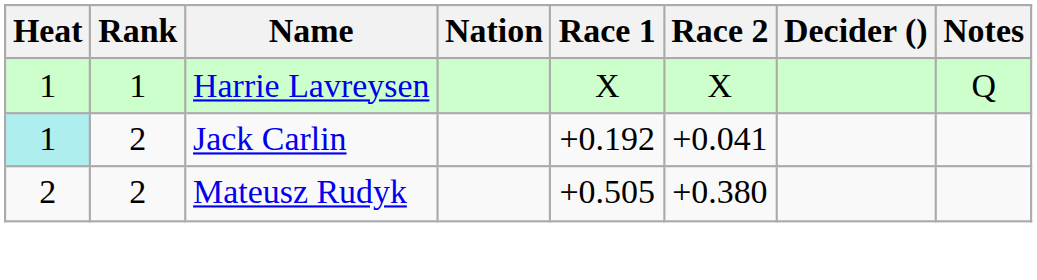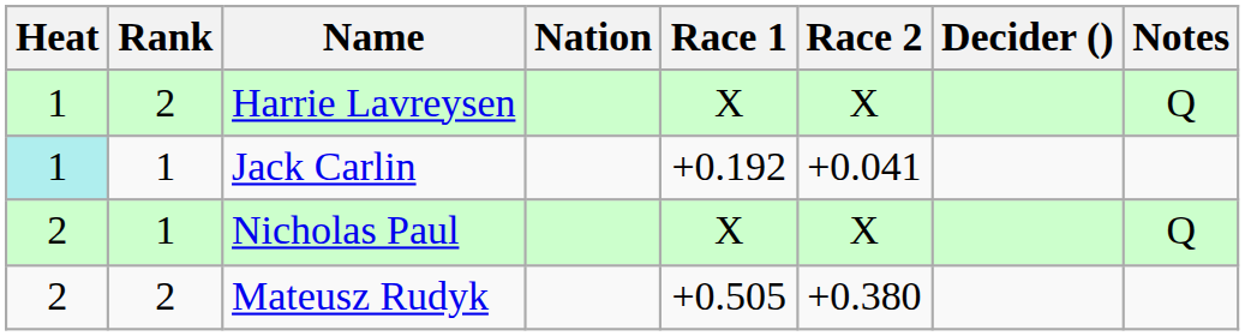Harrie Lavreysen | Rank: 1 -> 2
Jack Carlin | Rank: 2 -> 1
+ row: 2 | 1 | Nicholas Paul | X | X | Q
